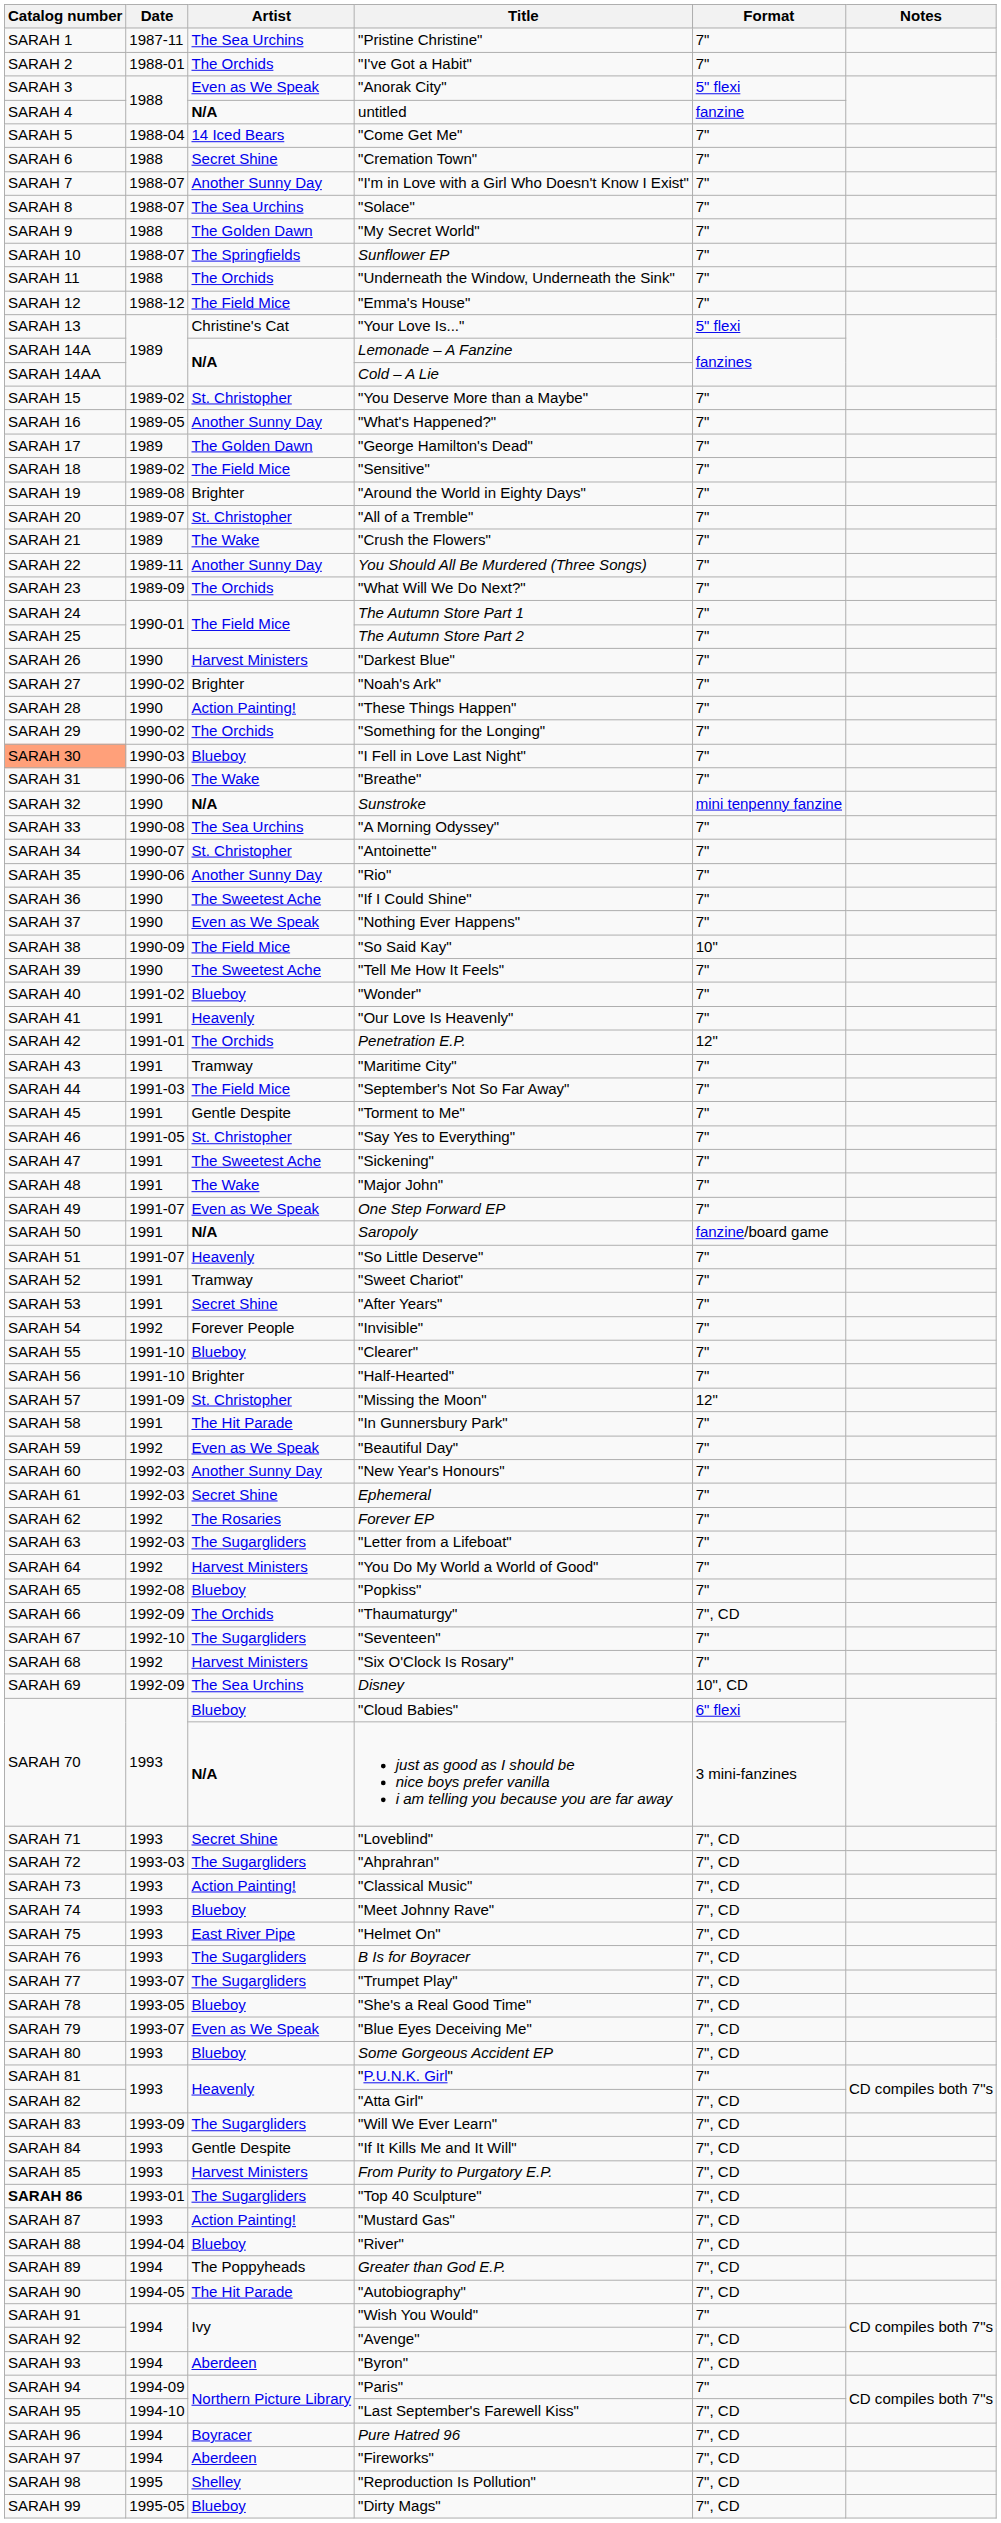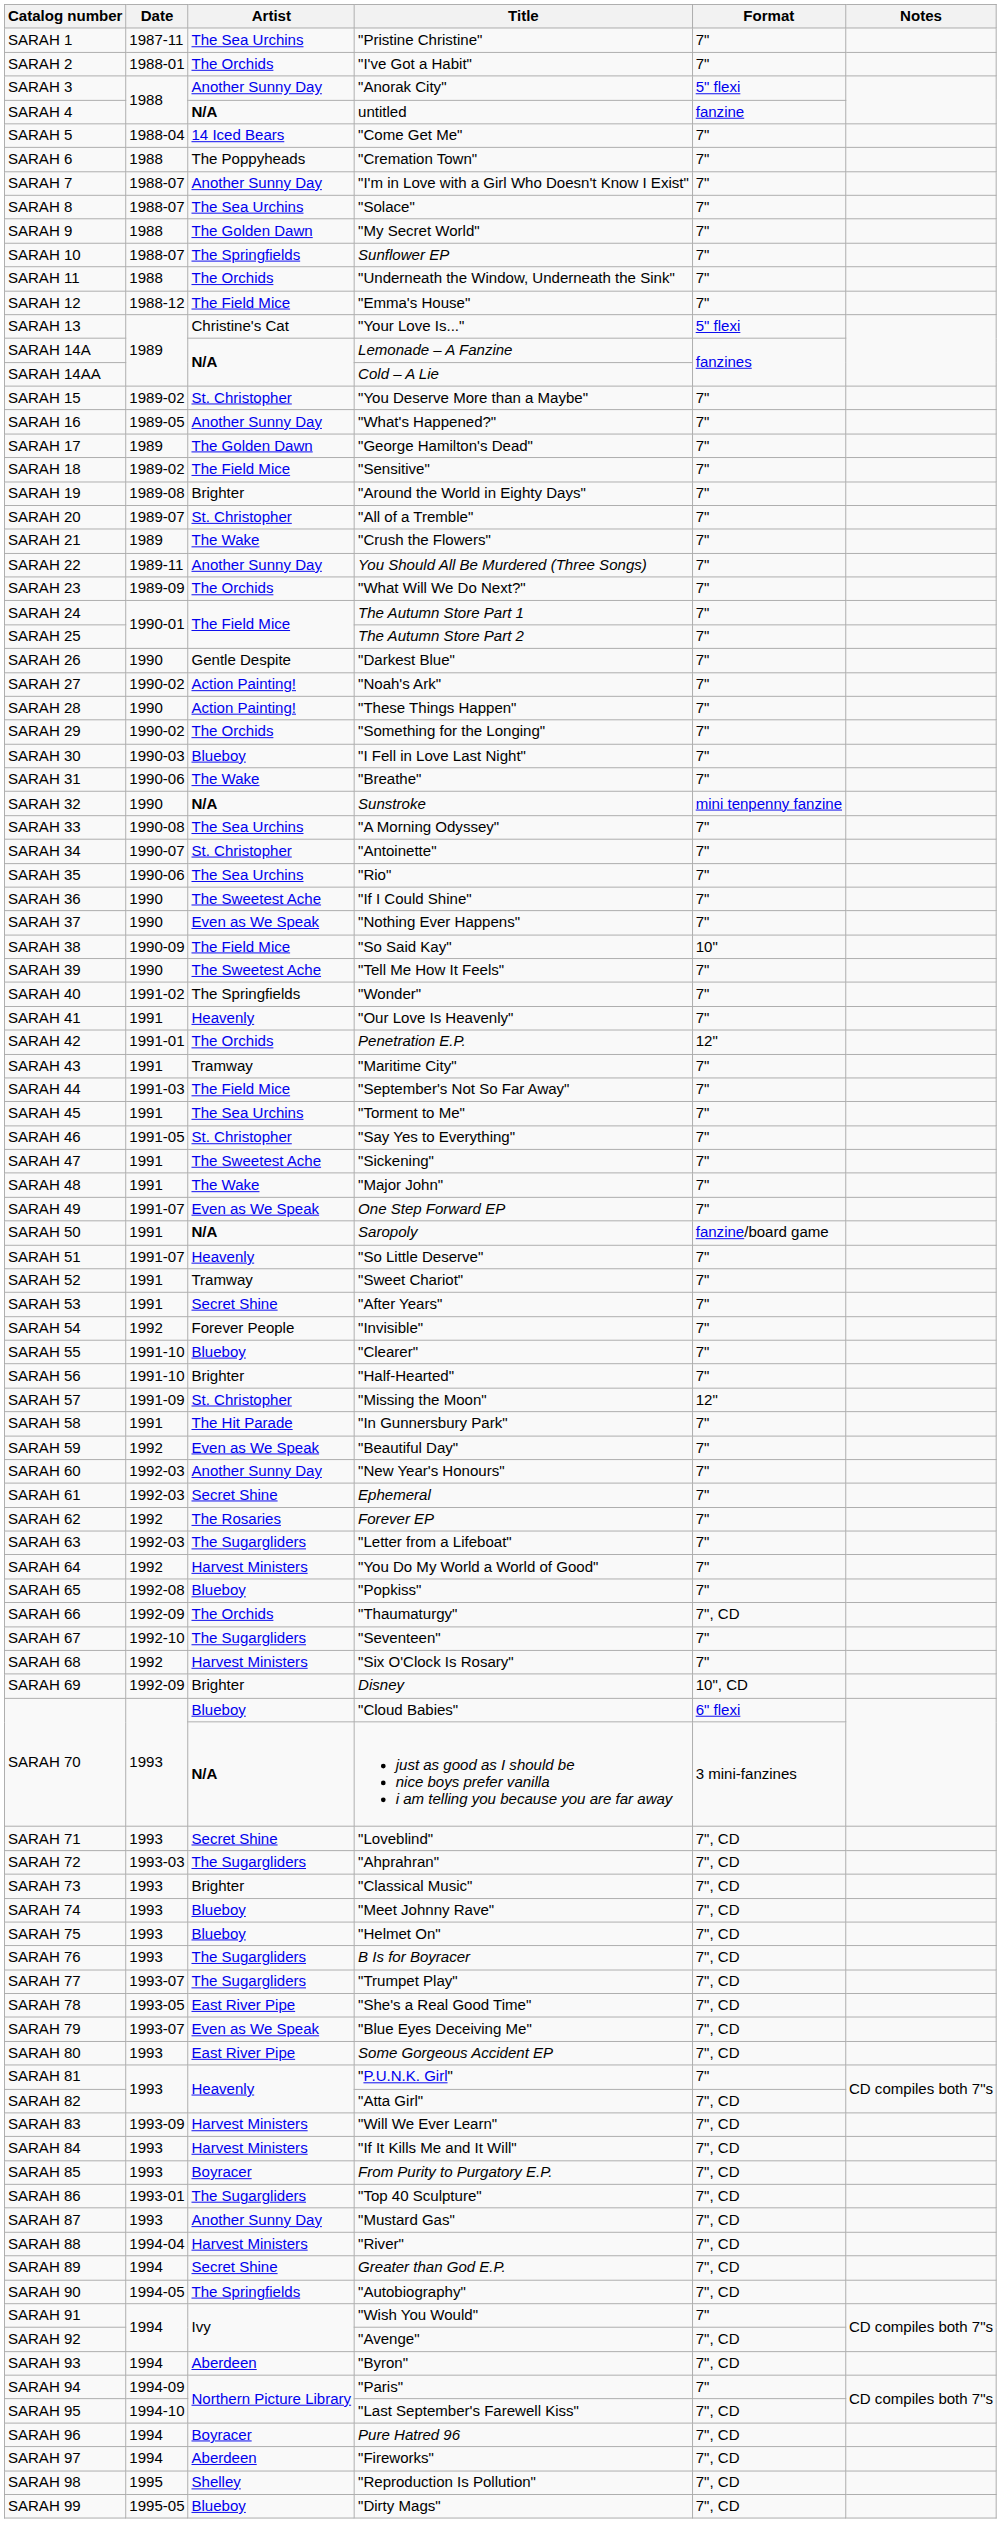"Anorak City" | Artist: Even as We Speak -> Another Sunny Day
"Cremation Town" | Artist: Secret Shine -> The Poppyheads
"Darkest Blue" | Artist: Harvest Ministers -> Gentle Despite
"Noah's Ark" | Artist: Brighter -> Action Painting!
"I Fell in Love Last Night" | Catalog number: lightsalmon background -> no background
"Rio" | Artist: Another Sunny Day -> The Sea Urchins
"Wonder" | Artist: Blueboy -> The Springfields
"Torment to Me" | Artist: Gentle Despite -> The Sea Urchins
Disney | Artist: The Sea Urchins -> Brighter
"Classical Music" | Artist: Action Painting! -> Brighter
"Helmet On" | Artist: East River Pipe -> Blueboy
"She's a Real Good Time" | Artist: Blueboy -> East River Pipe
Some Gorgeous Accident EP | Artist: Blueboy -> East River Pipe
"Will We Ever Learn" | Artist: The Sugargliders -> Harvest Ministers
"If It Kills Me and It Will" | Artist: Gentle Despite -> Harvest Ministers
From Purity to Purgatory E.P. | Artist: Harvest Ministers -> Boyracer
"Top 40 Sculpture" | Catalog number: bold -> normal
"Mustard Gas" | Artist: Action Painting! -> Another Sunny Day
"River" | Artist: Blueboy -> Harvest Ministers
Greater than God E.P. | Artist: The Poppyheads -> Secret Shine
"Autobiography" | Artist: The Hit Parade -> The Springfields
